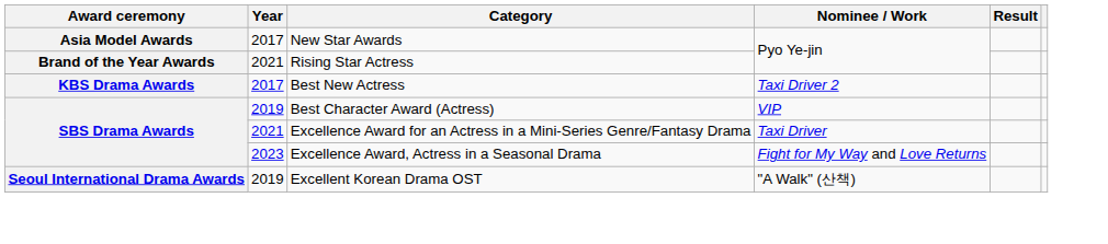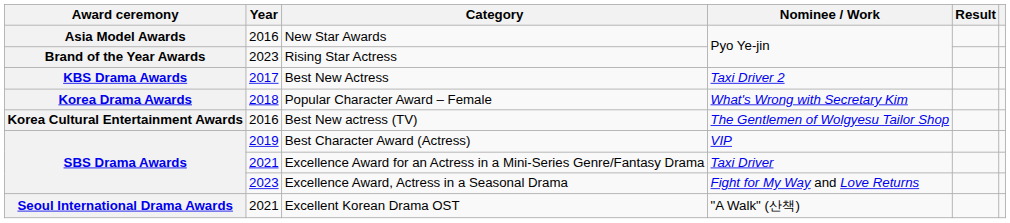New Star Awards | Year: 2017 -> 2016
Rising Star Actress | Year: 2021 -> 2023
+ row: Korea Drama Awards | 2018 | Popular Character Award – Female | What's Wrong with Secretary Kim
+ row: Korea Cultural Entertainment Awards | 2016 | Best New actress (TV) | The Gentlemen of Wolgyesu Tailor Shop
Excellent Korean Drama OST | Year: 2019 -> 2021
